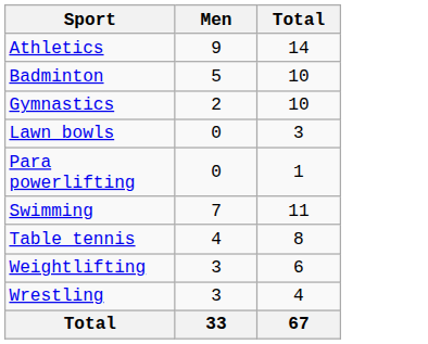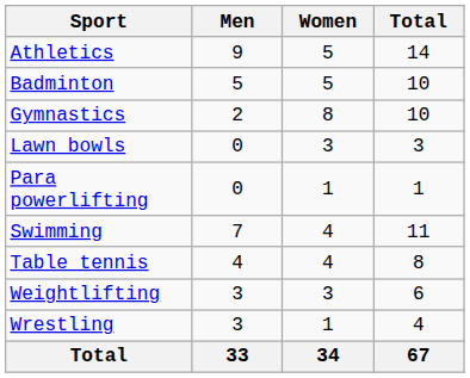+ column: Women | 5 | 5 | 8 | 3 | 1 | 4 | 4 | 3 | 1 | 34
